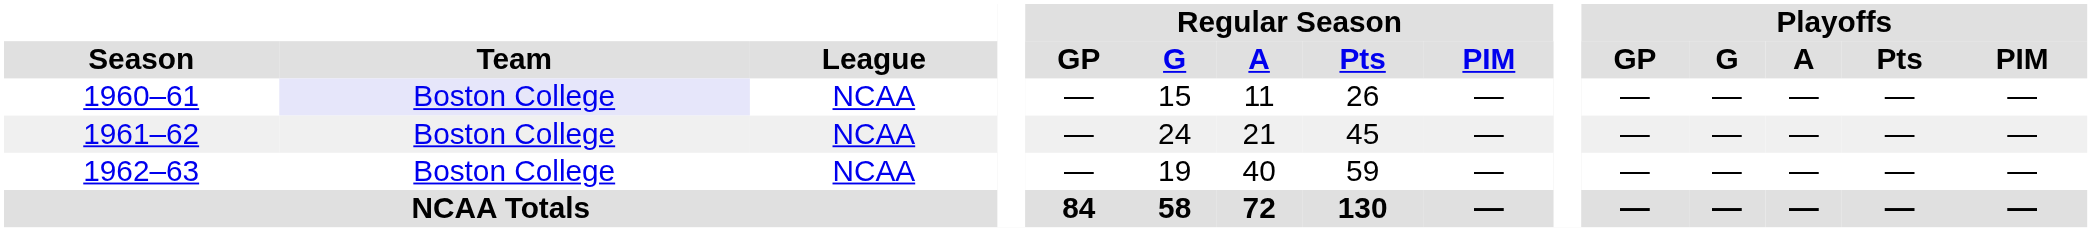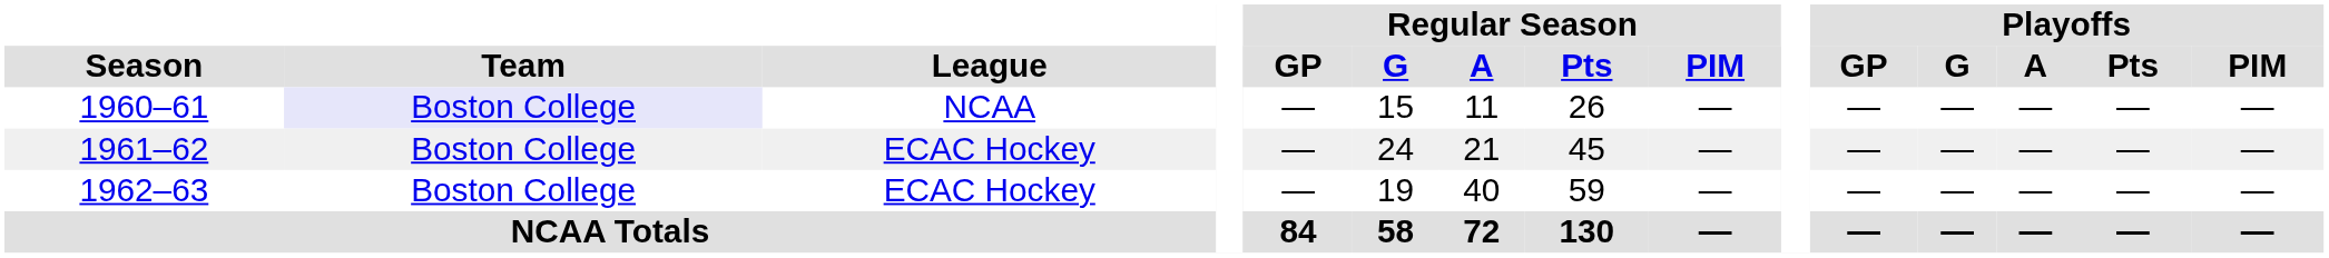1961–62 | League: NCAA -> ECAC Hockey
1962–63 | League: NCAA -> ECAC Hockey
